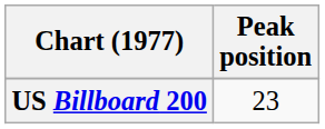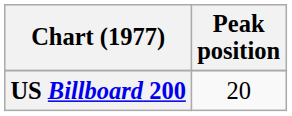US Billboard 200 | Peak position: 23 -> 20
